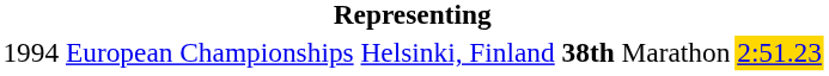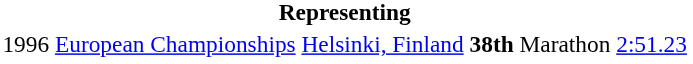European Championships | column 1: 1994 -> 1996
European Championships | column 6: gold background -> no background
